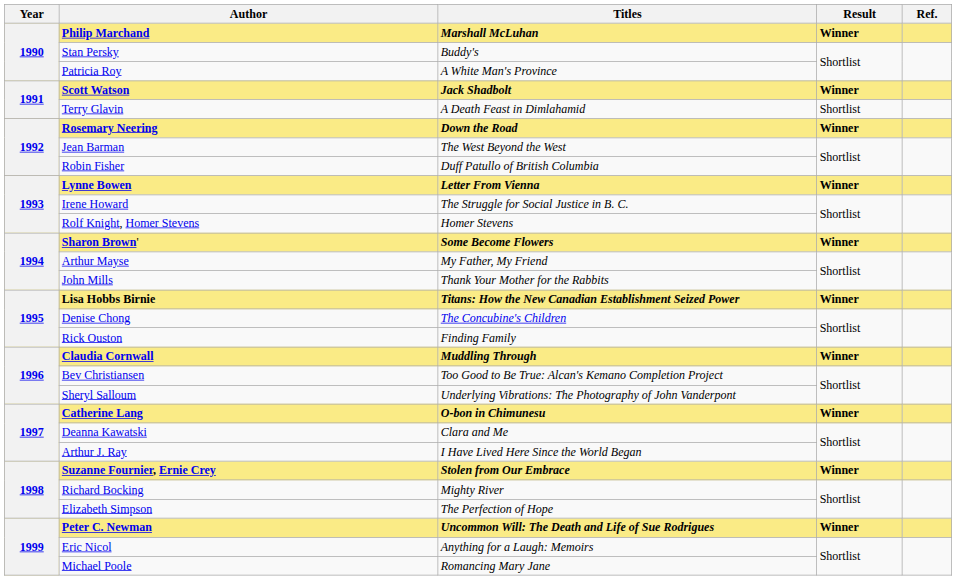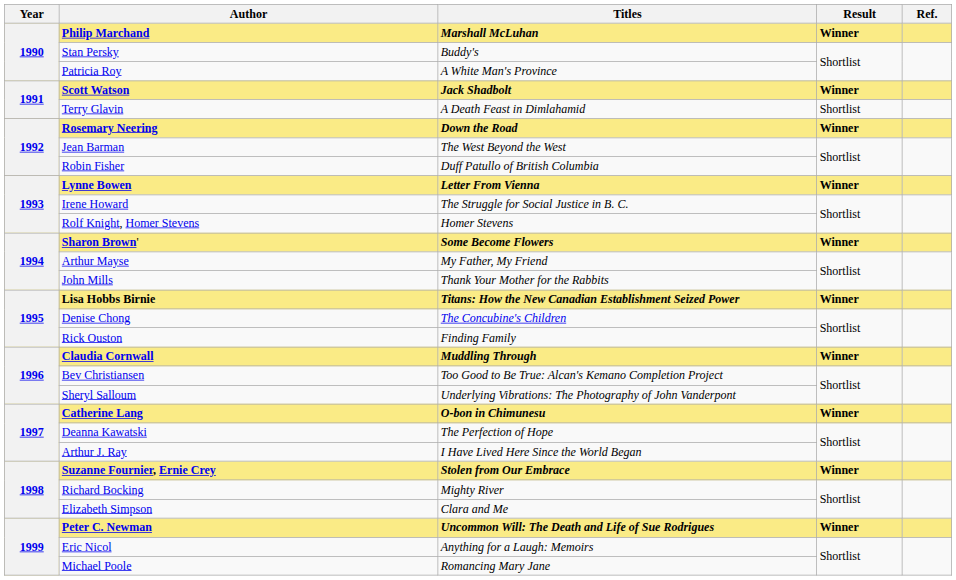Deanna Kawatski | Titles: Clara and Me -> The Perfection of Hope
Elizabeth Simpson | Titles: The Perfection of Hope -> Clara and Me
